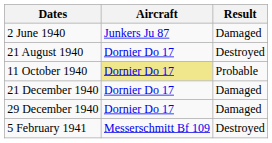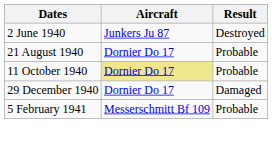2 June 1940 | Result: Damaged -> Destroyed
21 August 1940 | Result: Destroyed -> Probable
- row: 21 December 1940 | Dornier Do 17 | Damaged
5 February 1941 | Result: Destroyed -> Probable
